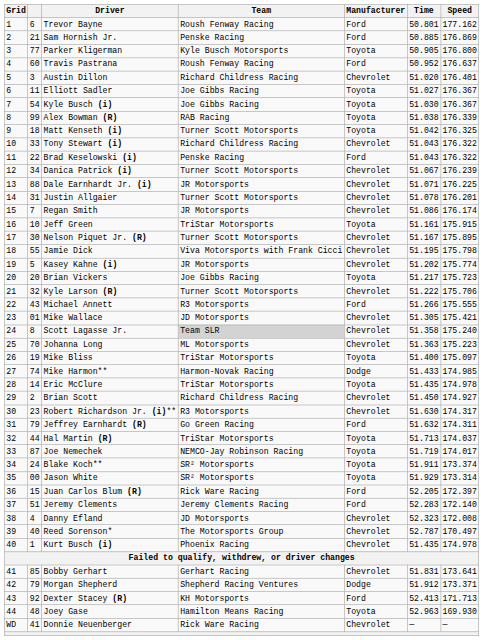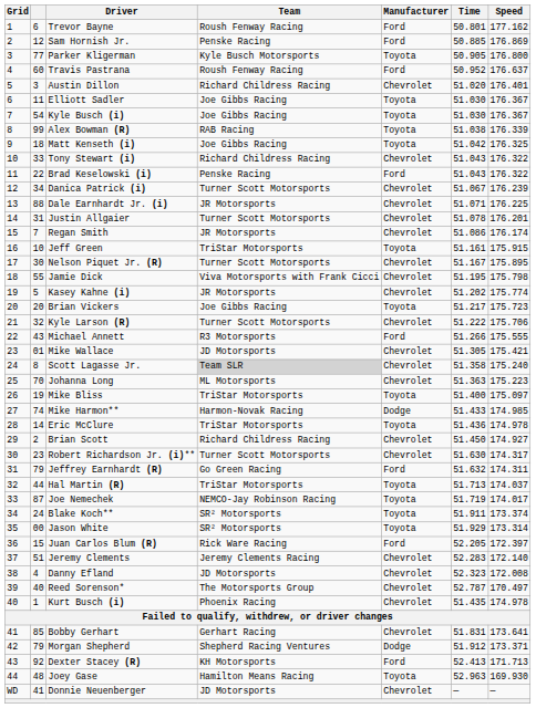Sam Hornish Jr. | column 2: 21 -> 12
Elliott Sadler | Time: 51.027 -> 51.030
Matt Kenseth (i) | Team: Turner Scott Motorsports -> Joe Gibbs Racing
Eric McClure | Time: 51.435 -> 51.436
Robert Richardson Jr. (i)** | Team: R3 Motorsports -> Turner Scott Motorsports
Jeremy Clements | Manufacturer: Ford -> Chevrolet
Donnie Neuenberger | Team: Rick Ware Racing -> JD Motorsports
